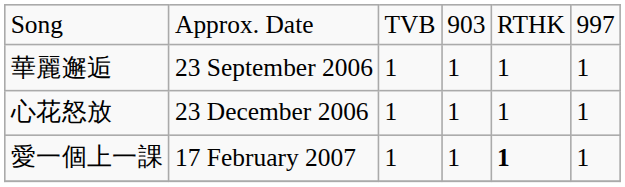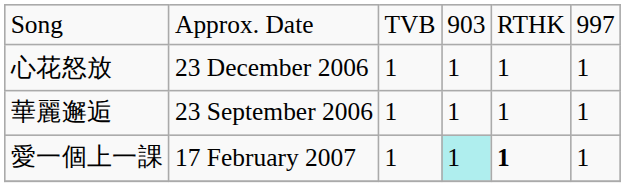rows swapped: 華麗邂逅 <-> 心花怒放
愛一個上一課 | column 4: no background -> paleturquoise background
